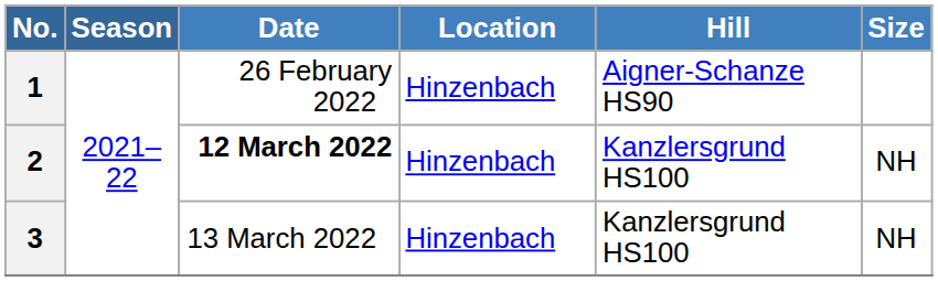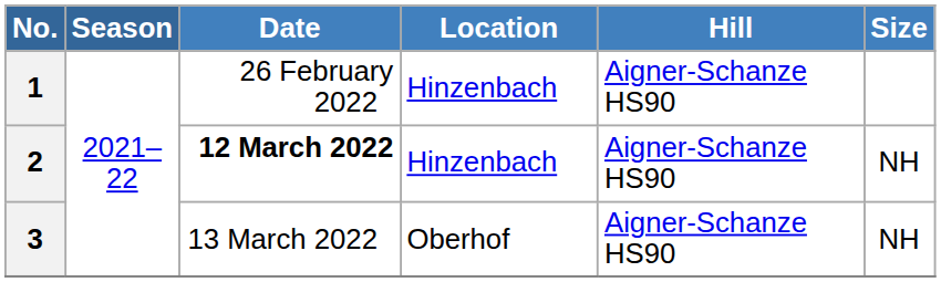2 | Hill: Kanzlersgrund HS100 -> Aigner-Schanze HS90
3 | Location: Hinzenbach -> Oberhof
3 | Hill: Kanzlersgrund HS100 -> Aigner-Schanze HS90
